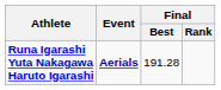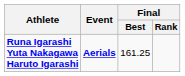Runa Igarashi Yuta Nakagawa Haruto Igarashi | Final / Best: 191.28 -> 161.25
